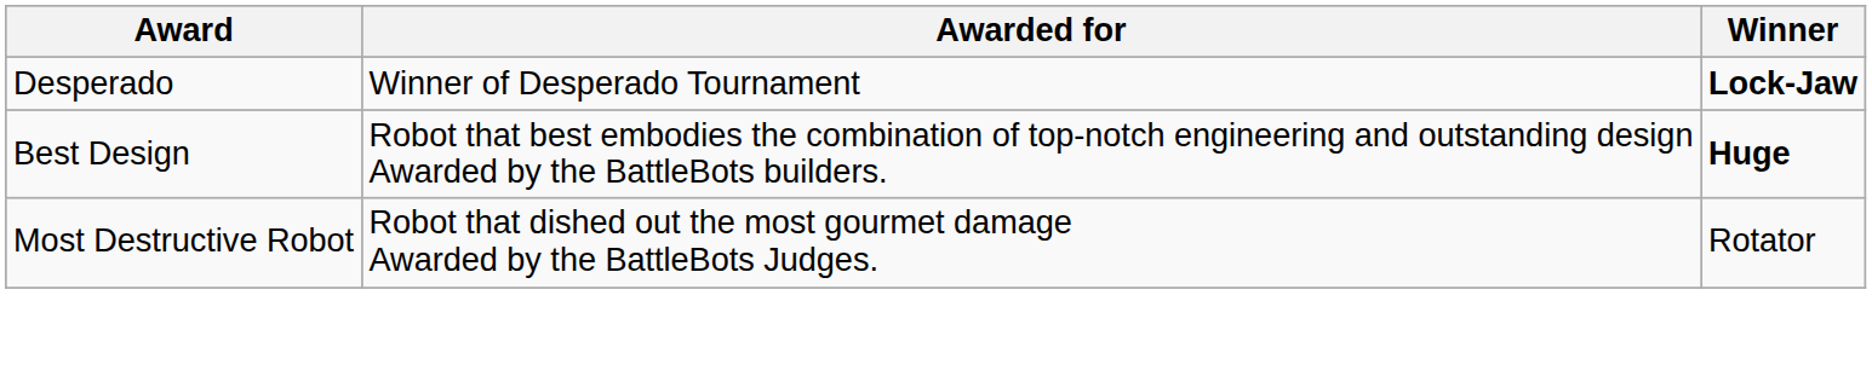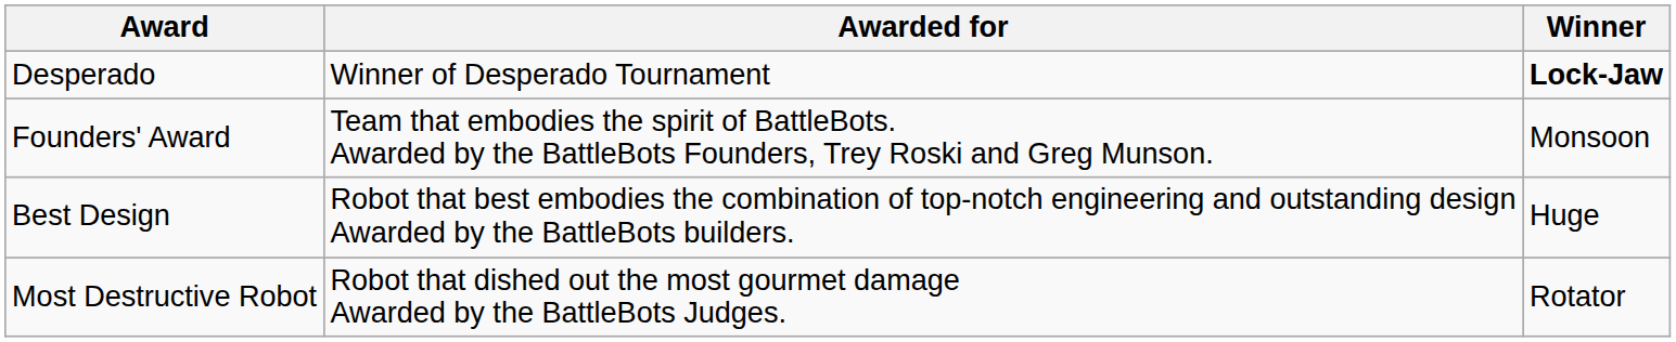+ row: Founders' Award | Team that embodies the spirit of BattleBots. Awarded by the BattleBots Founders, Trey Roski and Greg Munson. | Monsoon
Best Design | Winner: bold -> normal
